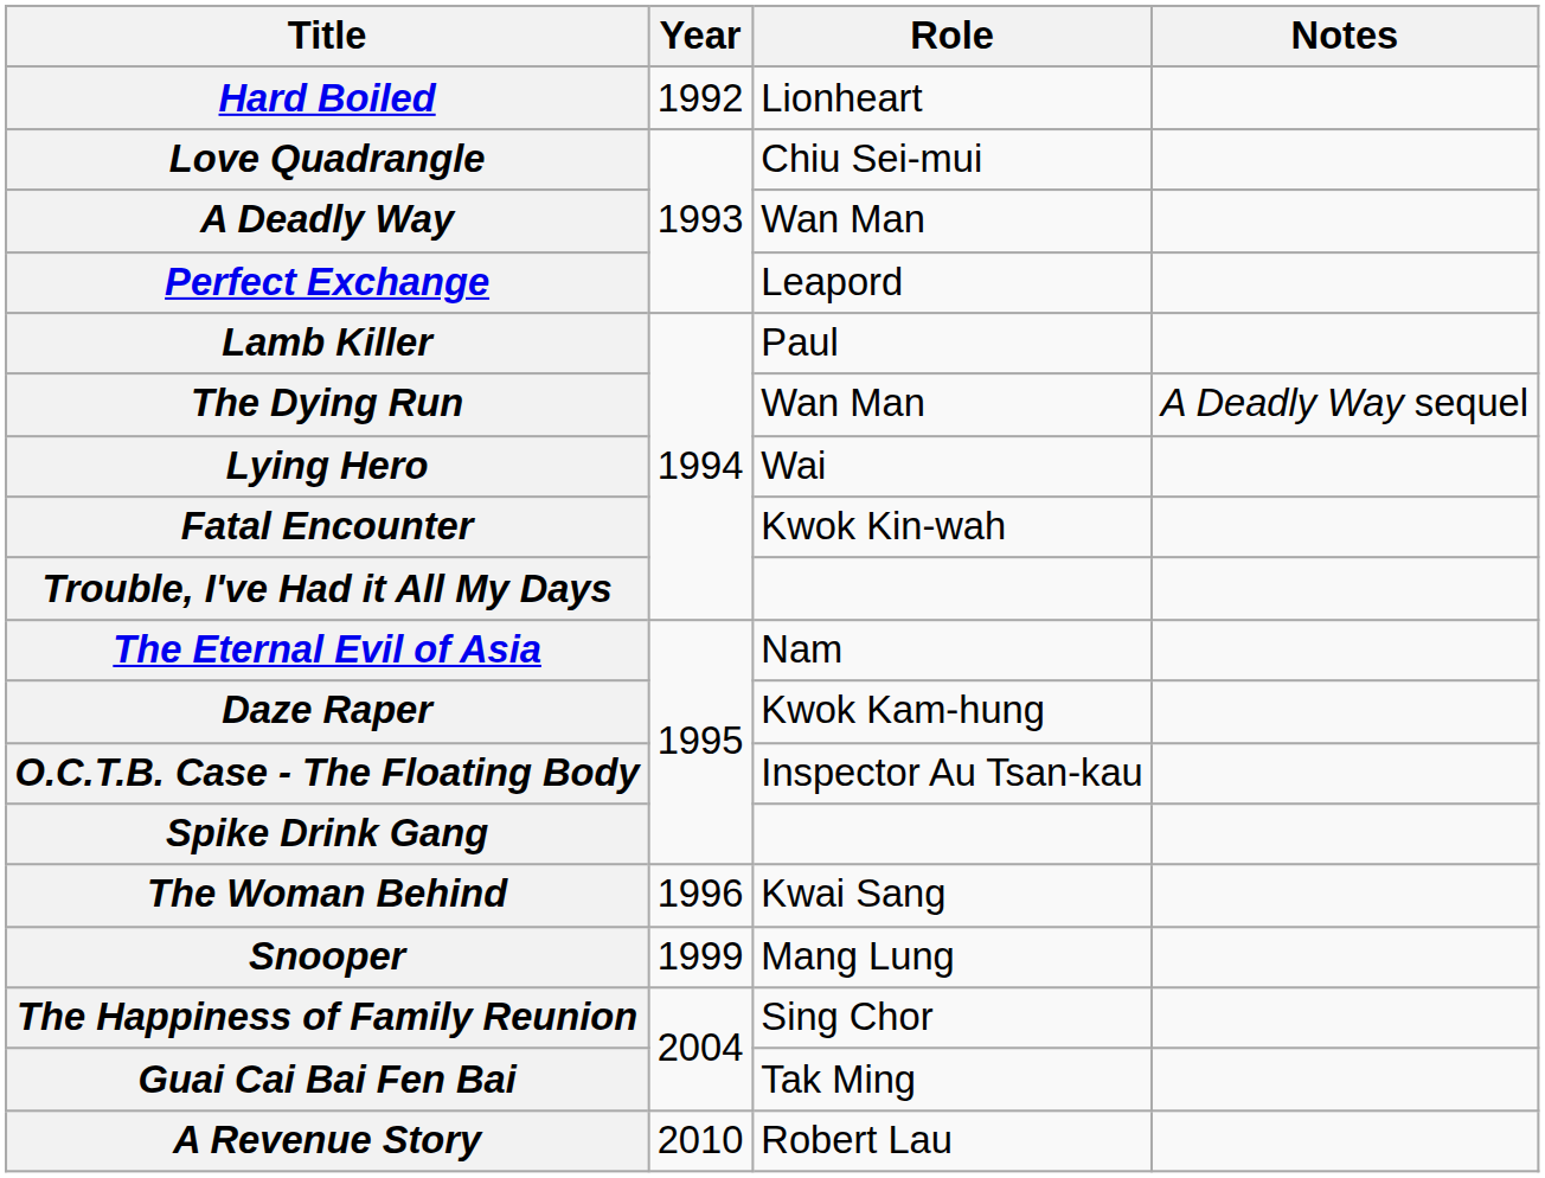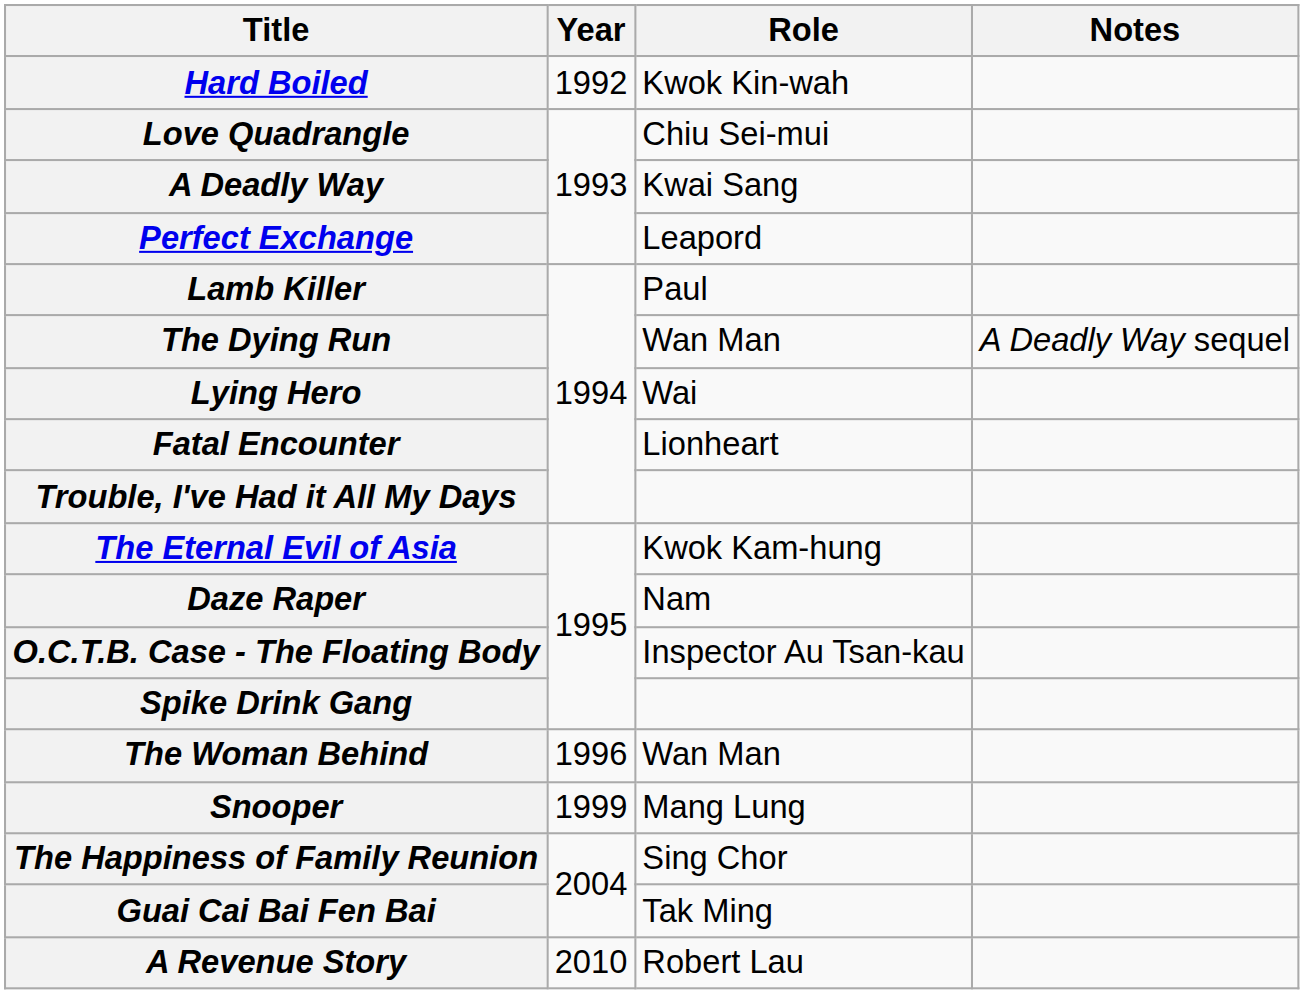Hard Boiled | Role: Lionheart -> Kwok Kin-wah
A Deadly Way | Role: Wan Man -> Kwai Sang
Fatal Encounter | Role: Kwok Kin-wah -> Lionheart
The Eternal Evil of Asia | Role: Nam -> Kwok Kam-hung
Daze Raper | Role: Kwok Kam-hung -> Nam
The Woman Behind | Role: Kwai Sang -> Wan Man
